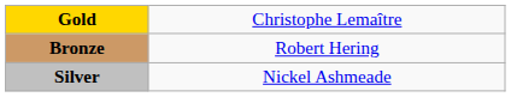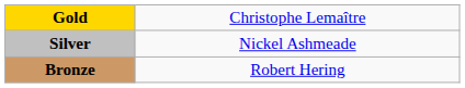rows swapped: Silver <-> Bronze
